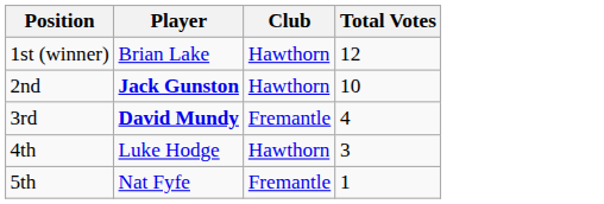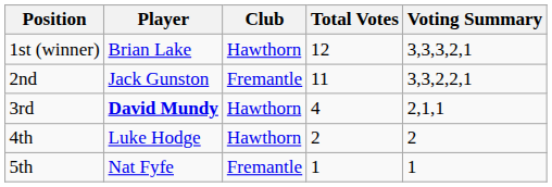+ column: Voting Summary | 3,3,3,2,1 | 3,3,2,2,1 | 2,1,1 | 2 | 1
2nd | Player: bold -> normal
2nd | Club: Hawthorn -> Fremantle
2nd | Total Votes: 10 -> 11
3rd | Club: Fremantle -> Hawthorn
4th | Total Votes: 3 -> 2
